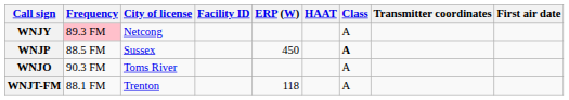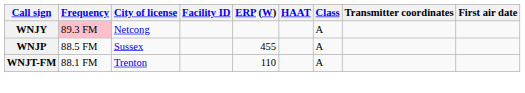WNJP | ERP (W): 450 -> 455
WNJP | Class: bold -> normal
- row: WNJO | 90.3 FM | Toms River | A
WNJT-FM | ERP (W): 118 -> 110
